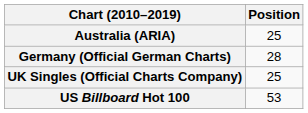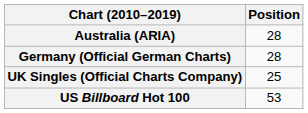Australia (ARIA) | Position: 25 -> 28
